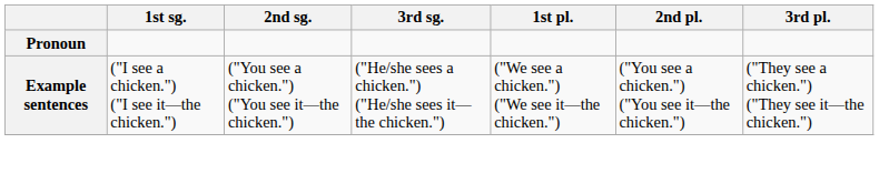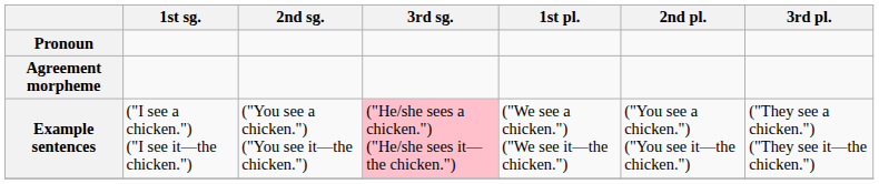+ row: Agreement morpheme
Example sentences | 3rd sg.: no background -> pink background
